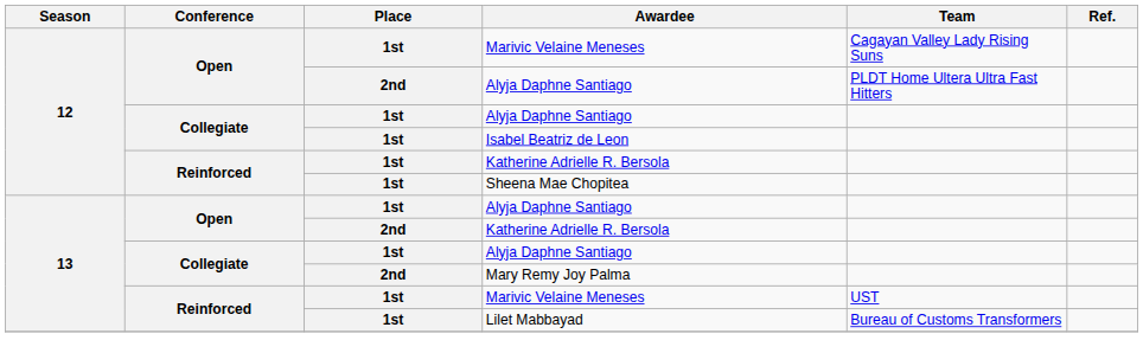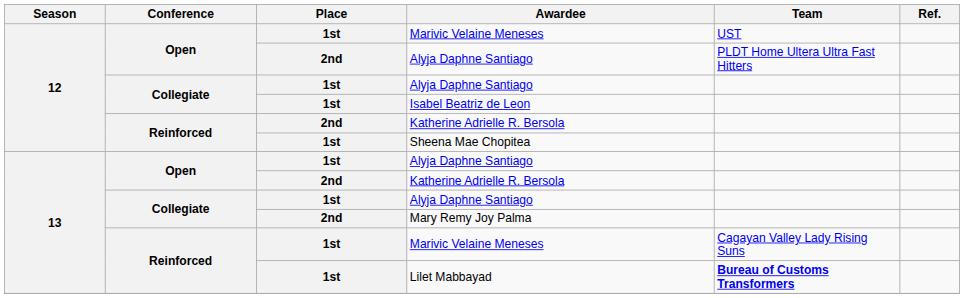Open / Marivic Velaine Meneses | Team: Cagayan Valley Lady Rising Suns -> UST
Reinforced / Katherine Adrielle R. Bersola | Place: 1st -> 2nd
Reinforced / Marivic Velaine Meneses | Team: UST -> Cagayan Valley Lady Rising Suns
Lilet Mabbayad | Team: normal -> bold
